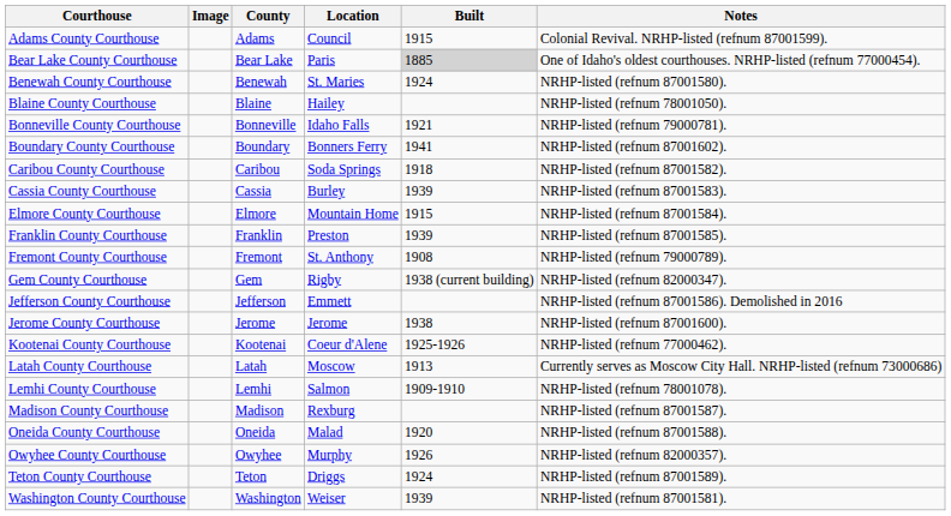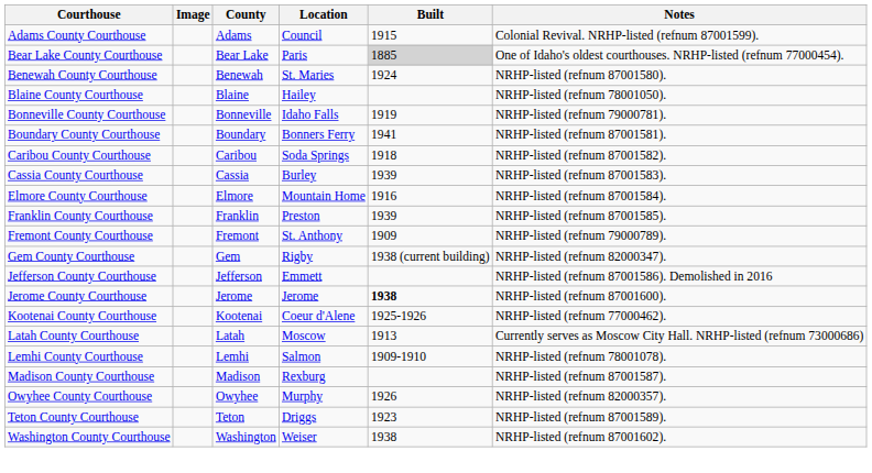Bonneville County Courthouse | Built: 1921 -> 1919
Boundary County Courthouse | Notes: NRHP-listed (refnum 87001602). -> NRHP-listed (refnum 87001581).
Elmore County Courthouse | Built: 1915 -> 1916
Fremont County Courthouse | Built: 1908 -> 1909
Jerome County Courthouse | Built: normal -> bold
- row: Oneida County Courthouse | Oneida | Malad | 1920 | NRHP-listed (refnum 87001588).
Teton County Courthouse | Built: 1924 -> 1923
Washington County Courthouse | Built: 1939 -> 1938
Washington County Courthouse | Notes: NRHP-listed (refnum 87001581). -> NRHP-listed (refnum 87001602).
